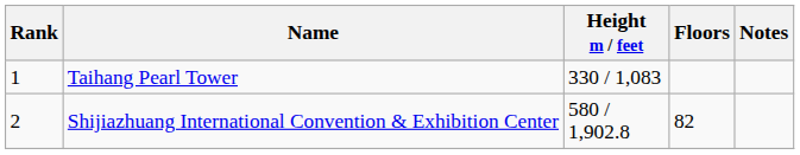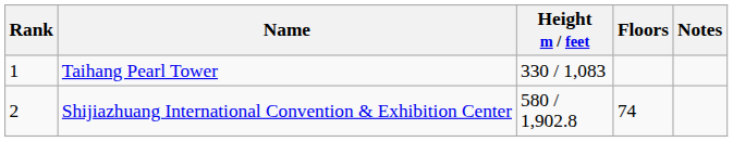Shijiazhuang International Convention & Exhibition Center | Floors: 82 -> 74
